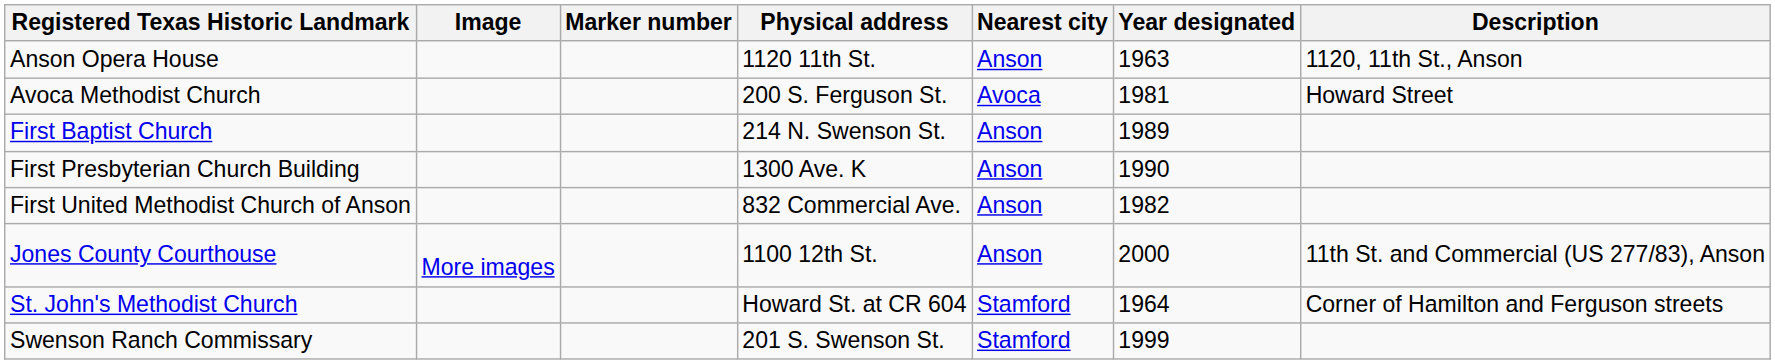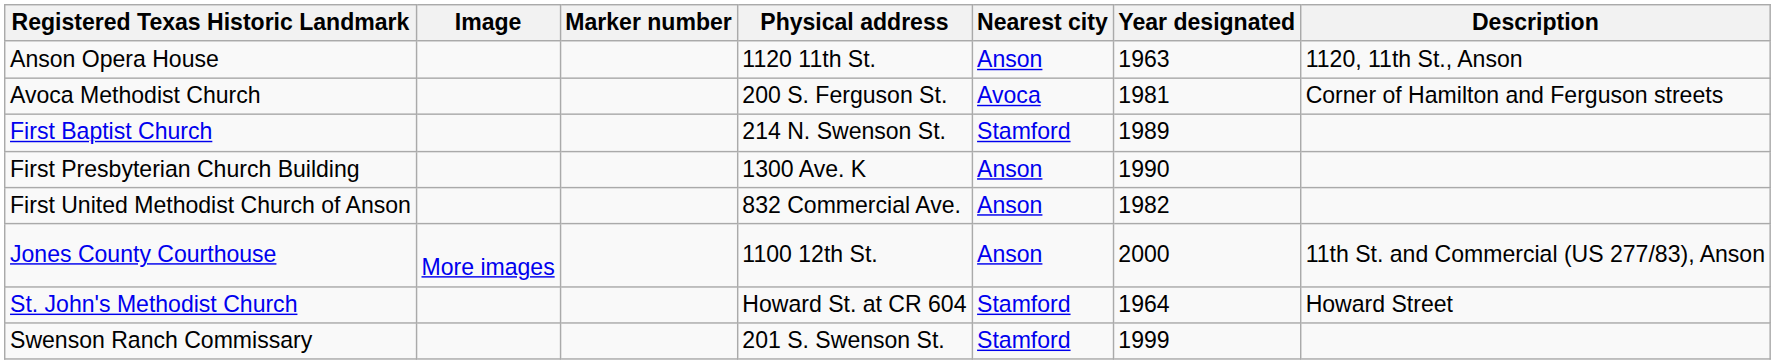Avoca Methodist Church | Description: Howard Street -> Corner of Hamilton and Ferguson streets
First Baptist Church | Nearest city: Anson -> Stamford
St. John's Methodist Church | Description: Corner of Hamilton and Ferguson streets -> Howard Street
